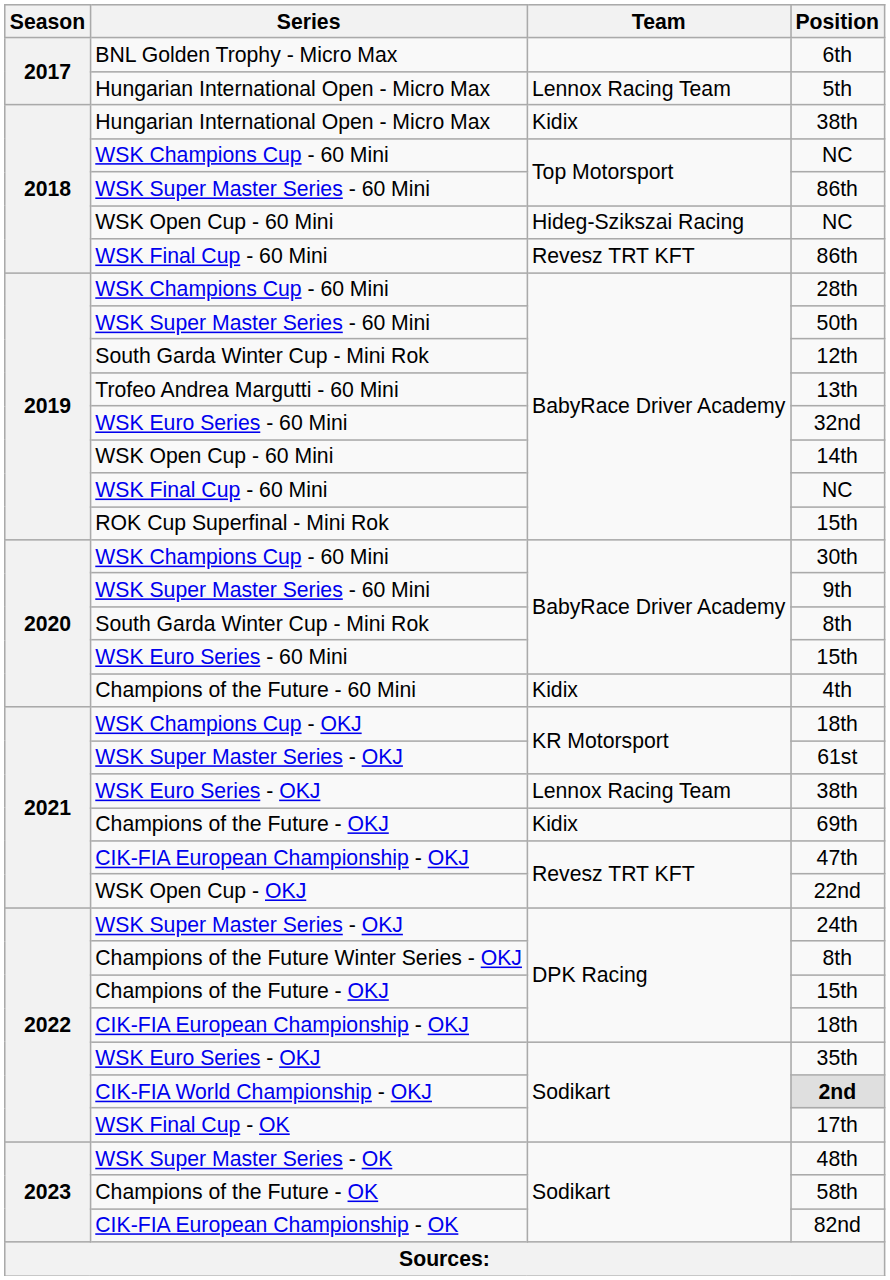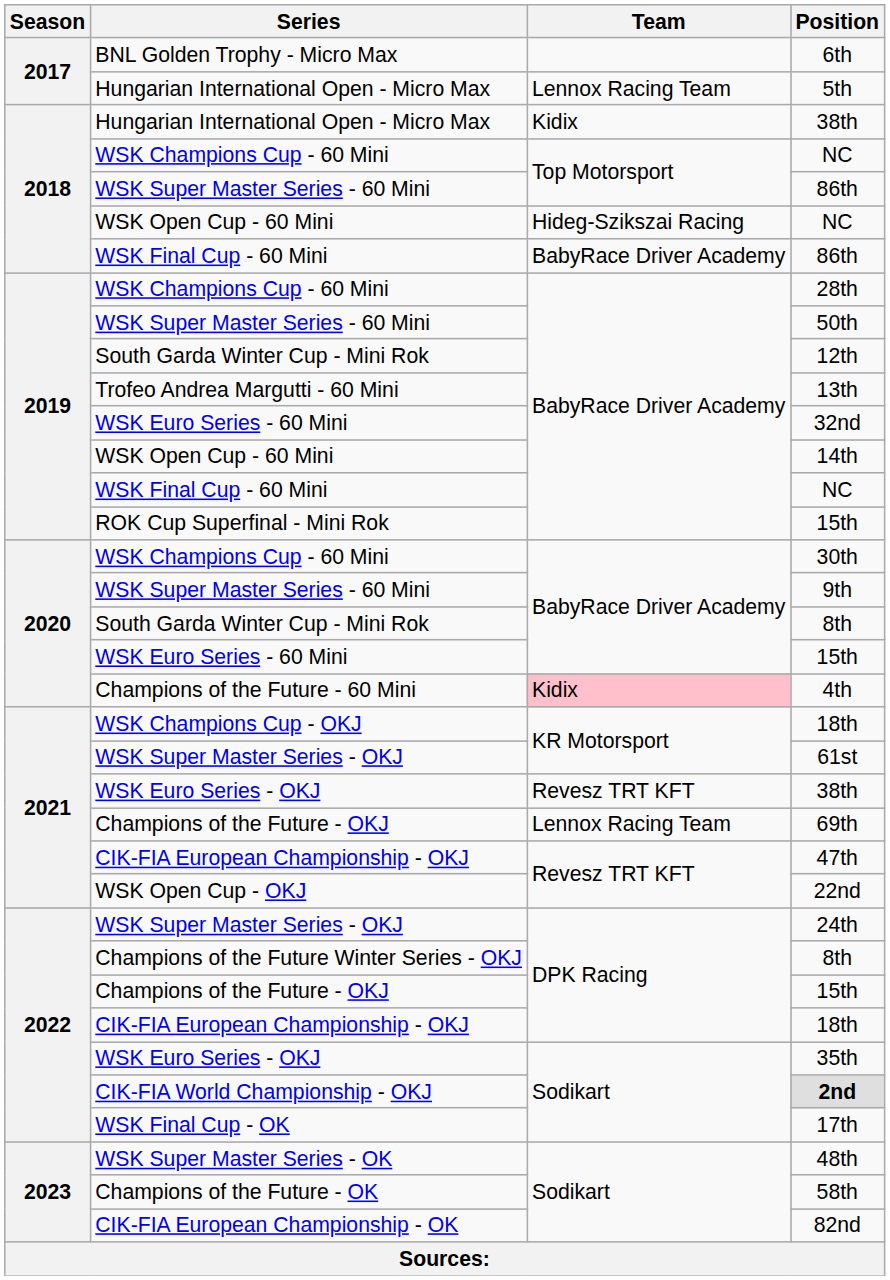WSK Final Cup - 60 Mini / 86th | Team: Revesz TRT KFT -> BabyRace Driver Academy
4th | Team: no background -> pink background
WSK Euro Series - OKJ / 38th | Team: Lennox Racing Team -> Revesz TRT KFT
69th | Team: Kidix -> Lennox Racing Team
